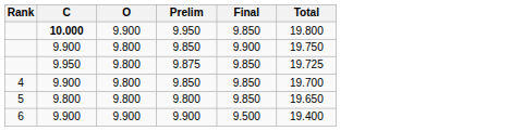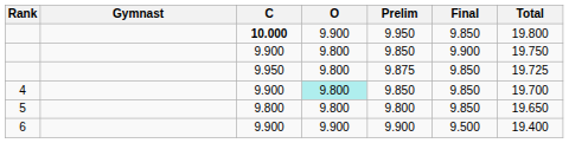+ column: Gymnast
4 | O: no background -> paleturquoise background
